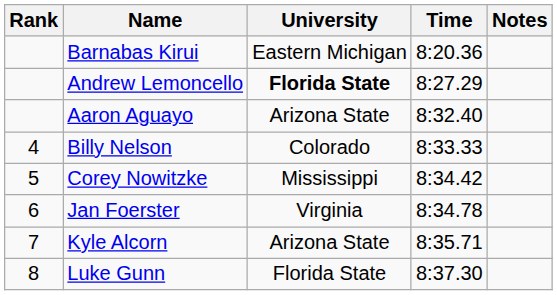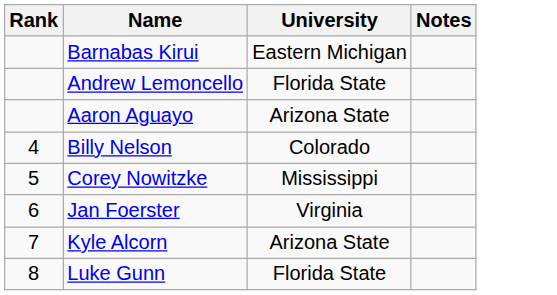- column: Time | 8:20.36 | 8:27.29 | 8:32.40 | 8:33.33 | 8:34.42 | 8:34.78 | 8:35.71 | 8:37.30
Andrew Lemoncello | University: bold -> normal
